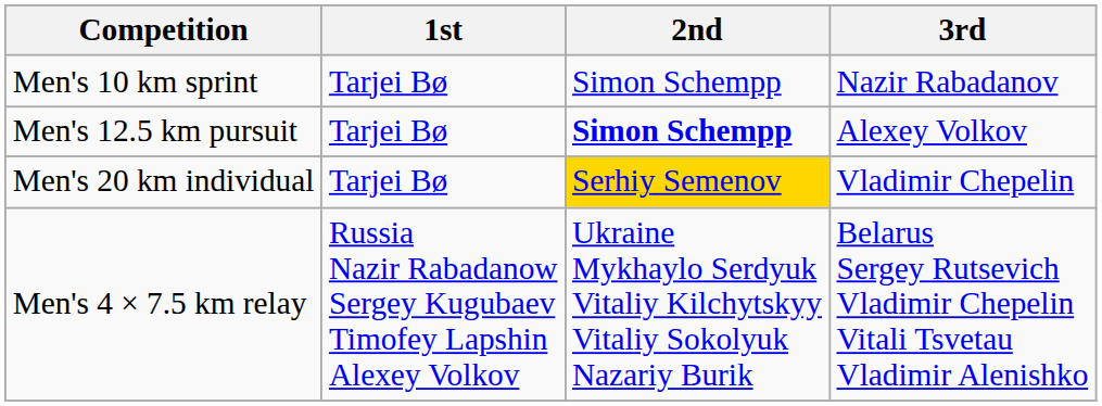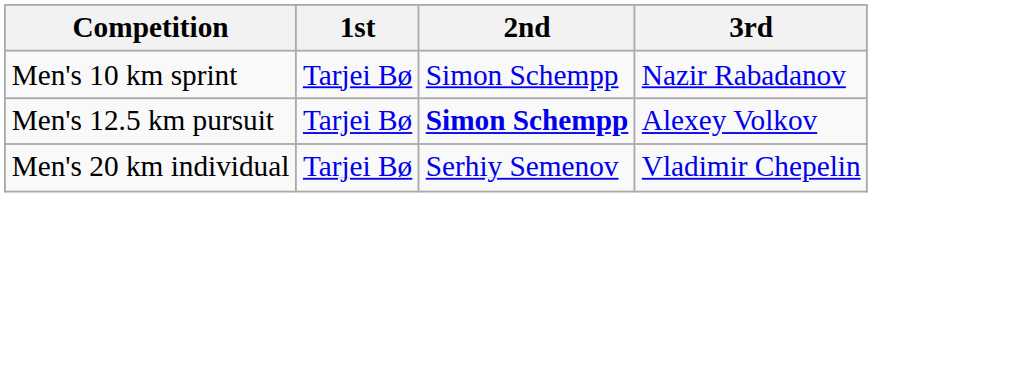Men's 20 km individual | 2nd: gold background -> no background
- row: Men's 4 × 7.5 km relay | Russia Nazir Rabadanow Sergey Kugubaev Timofey Lapshin Alexey Volkov | Ukraine Mykhaylo Serdyuk Vitaliy Kilchytskyy Vitaliy Sokolyuk Nazariy Burik | Belarus Sergey Rutsevich Vladimir Chepelin Vitali Tsvetau Vladimir Alenishko
